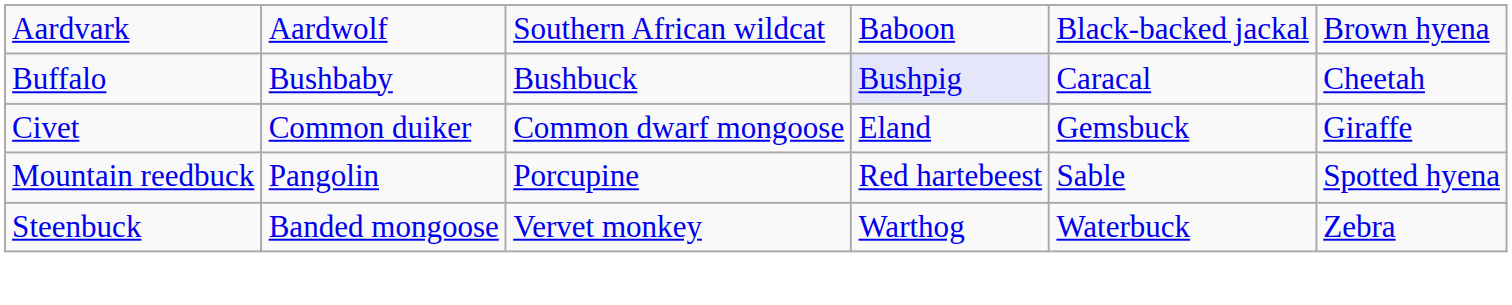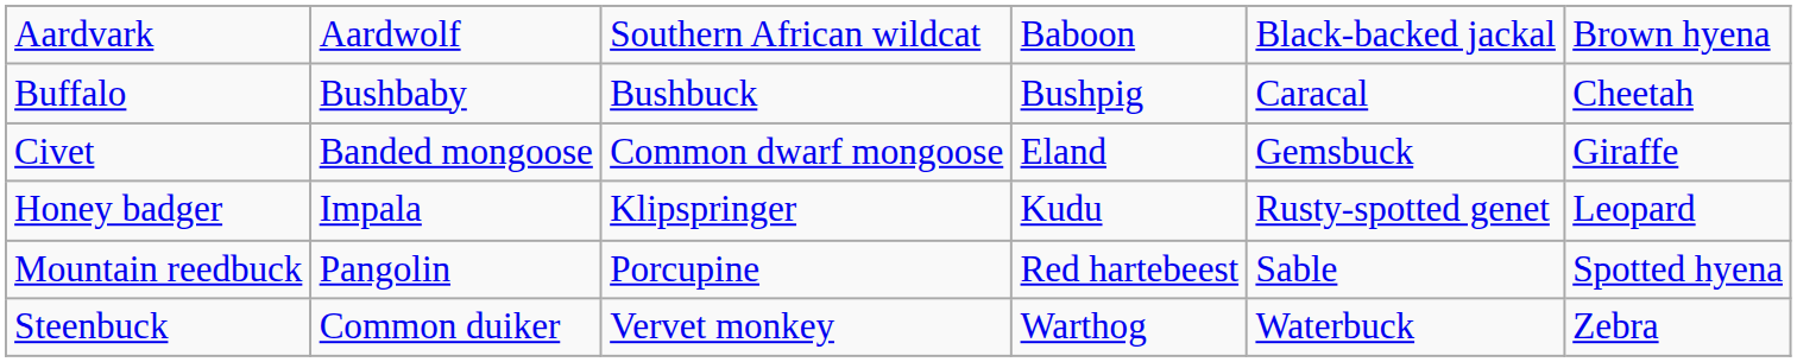Buffalo | column 4: lavender background -> no background
Civet | column 2: Common duiker -> Banded mongoose
+ row: Honey badger | Impala | Klipspringer | Kudu | Rusty-spotted genet | Leopard
Steenbuck | column 2: Banded mongoose -> Common duiker
